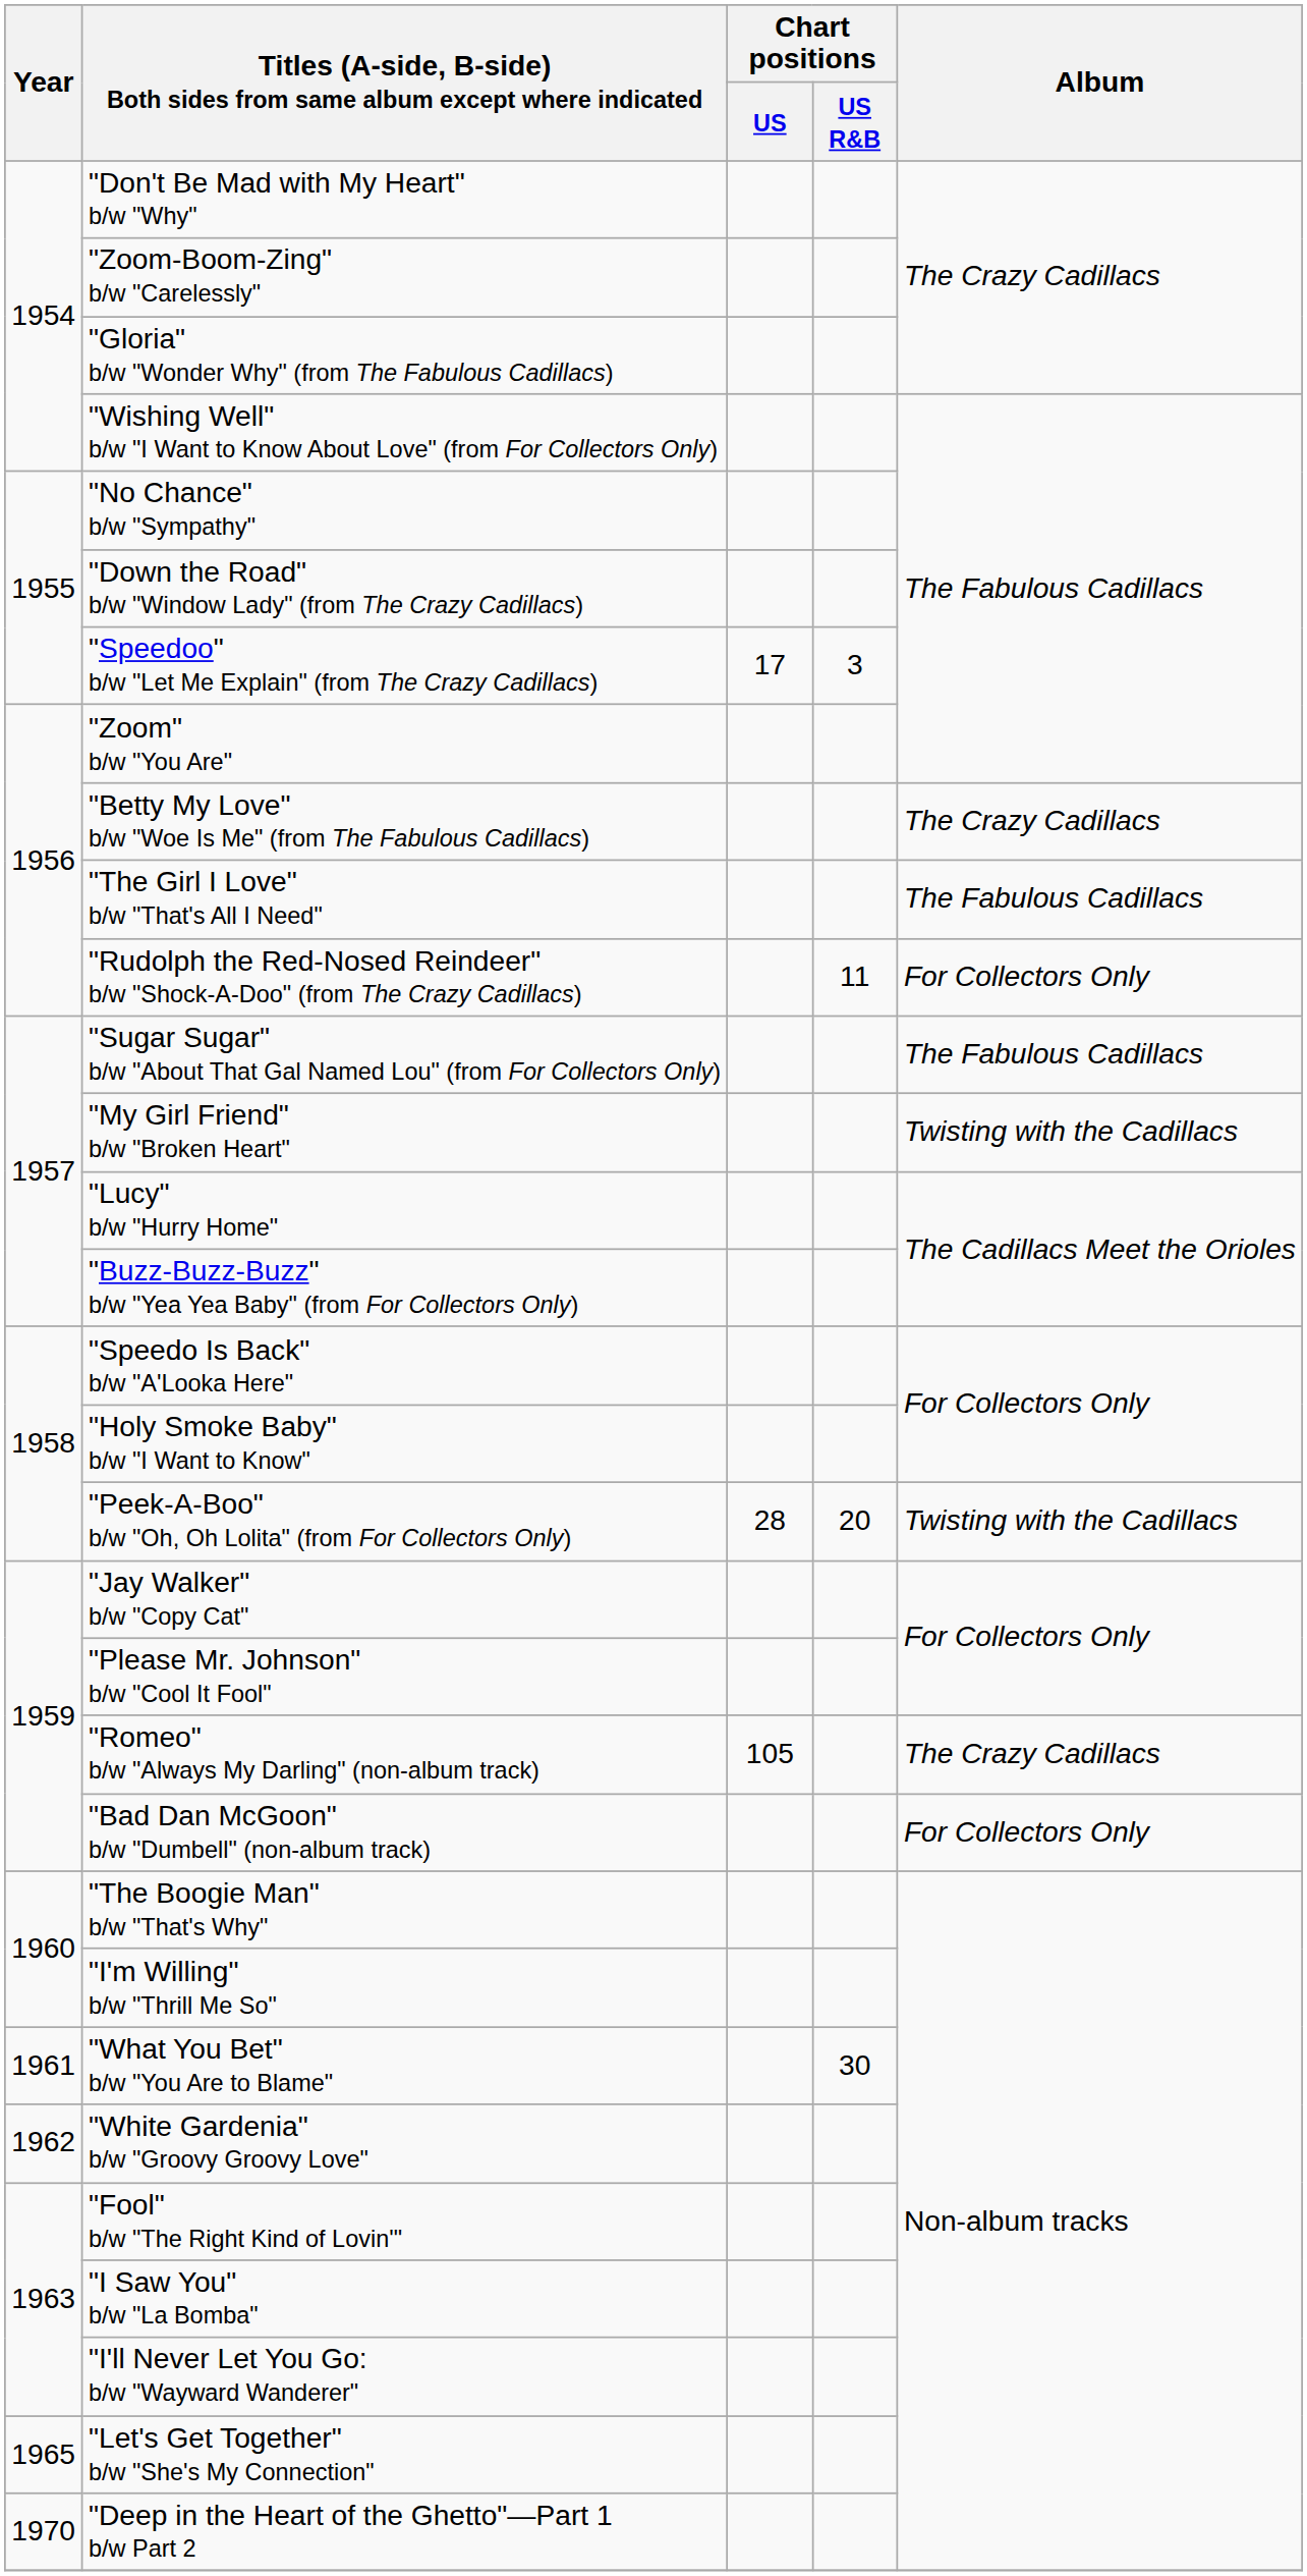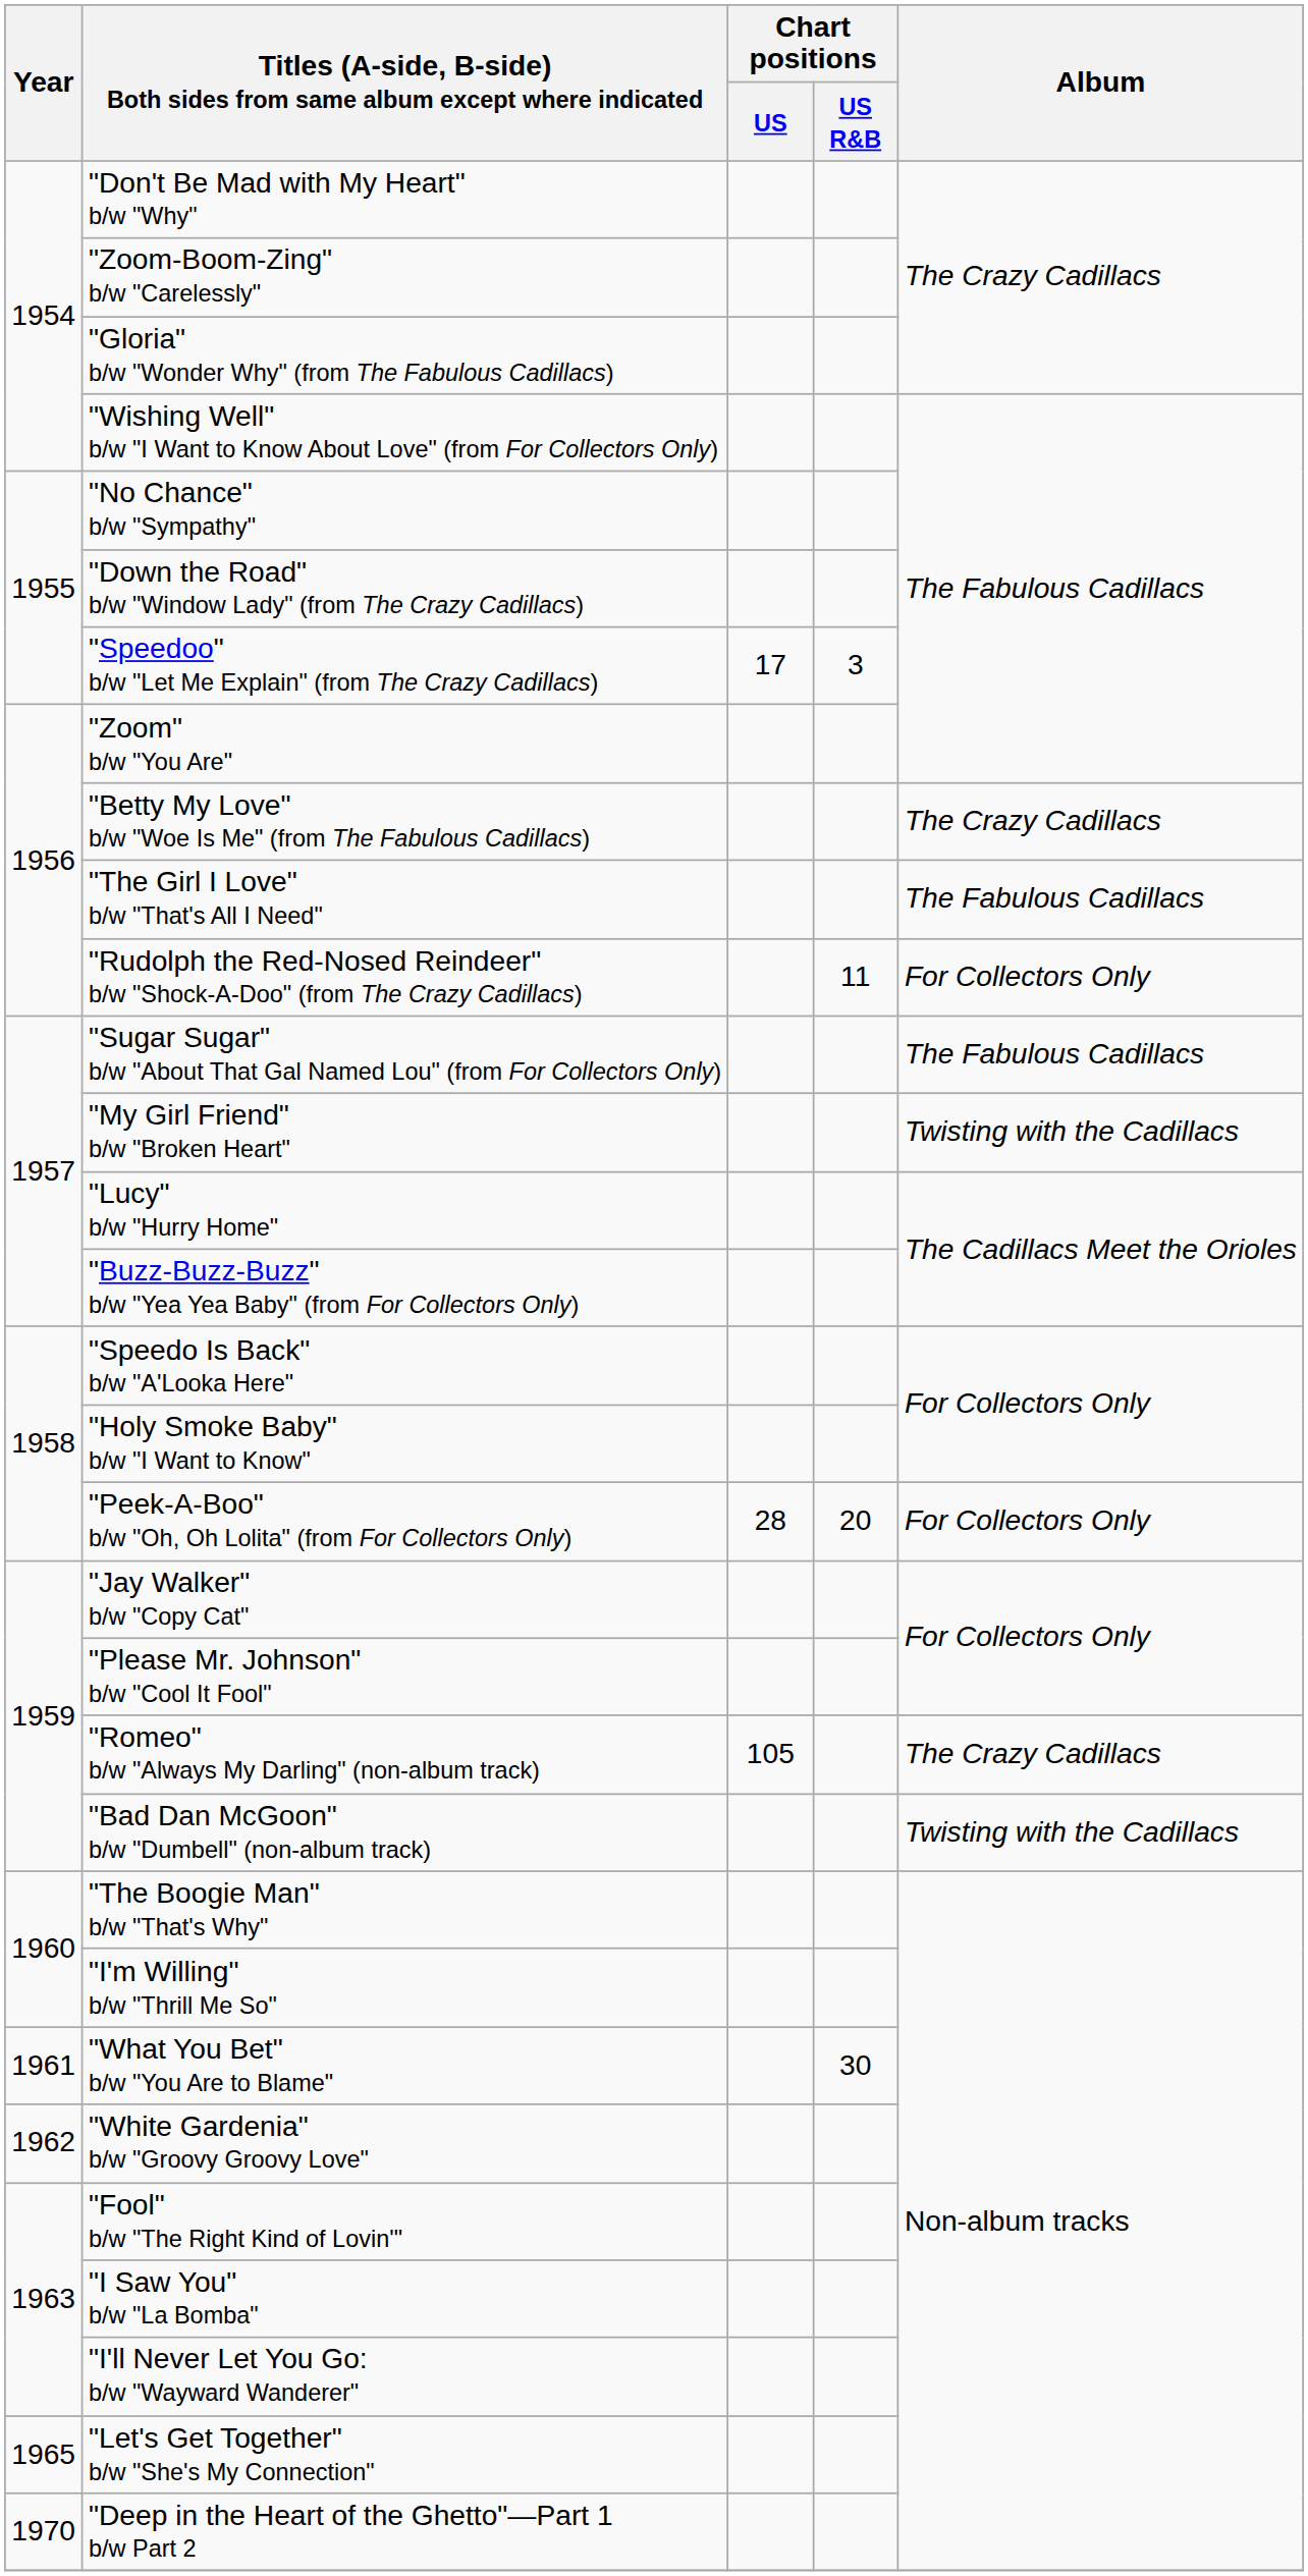"Peek-A-Boo" b/w "Oh, Oh Lolita" (from For Collectors Only) | Album: Twisting with the Cadillacs -> For Collectors Only
"Bad Dan McGoon" b/w "Dumbell" (non-album track) | Album: For Collectors Only -> Twisting with the Cadillacs
